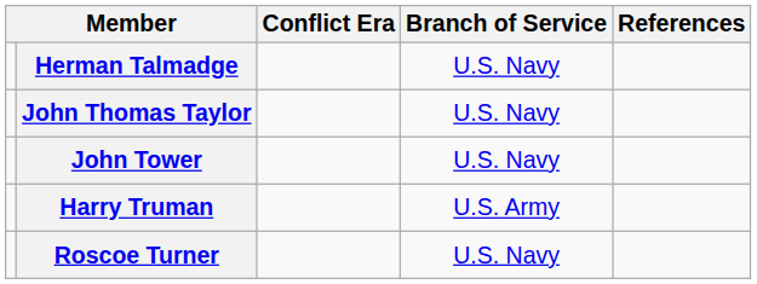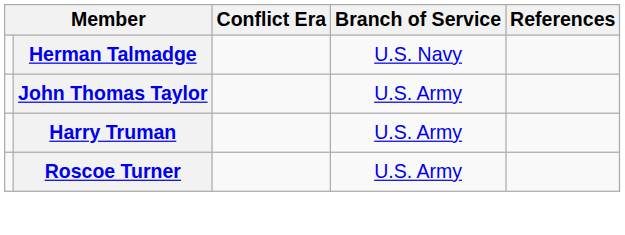John Thomas Taylor | Branch of Service: U.S. Navy -> U.S. Army
- row: John Tower | U.S. Navy
Roscoe Turner | Branch of Service: U.S. Navy -> U.S. Army
